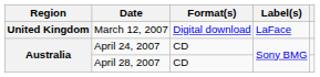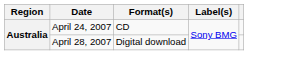- row: United Kingdom | March 12, 2007 | Digital download | LaFace
April 28, 2007 | Format(s): CD -> Digital download
